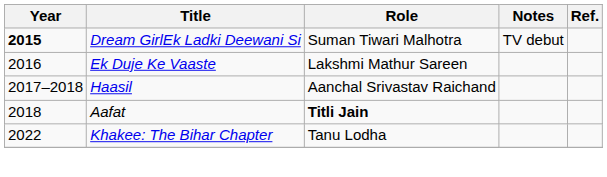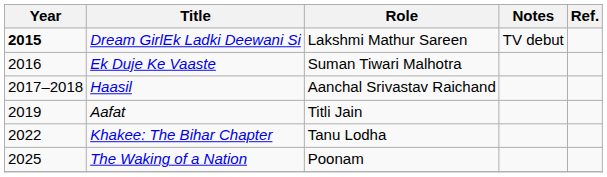Dream GirlEk Ladki Deewani Si | Role: Suman Tiwari Malhotra -> Lakshmi Mathur Sareen
Ek Duje Ke Vaaste | Role: Lakshmi Mathur Sareen -> Suman Tiwari Malhotra
Aafat | Year: 2018 -> 2019
Aafat | Role: bold -> normal
+ row: 2025 | The Waking of a Nation | Poonam
